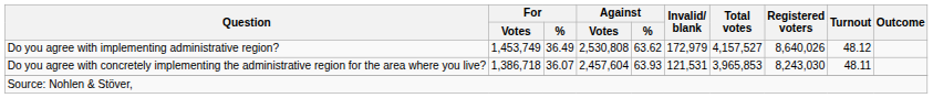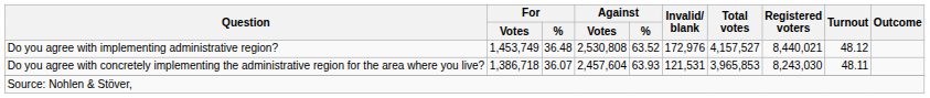Do you agree with implementing administrative region? | For / %: 36.49 -> 36.48
Do you agree with implementing administrative region? | Against / %: 63.62 -> 63.52
Do you agree with implementing administrative region? | Invalid/ blank: 172,979 -> 172,976
Do you agree with implementing administrative region? | Registered voters: 8,640,026 -> 8,440,021
